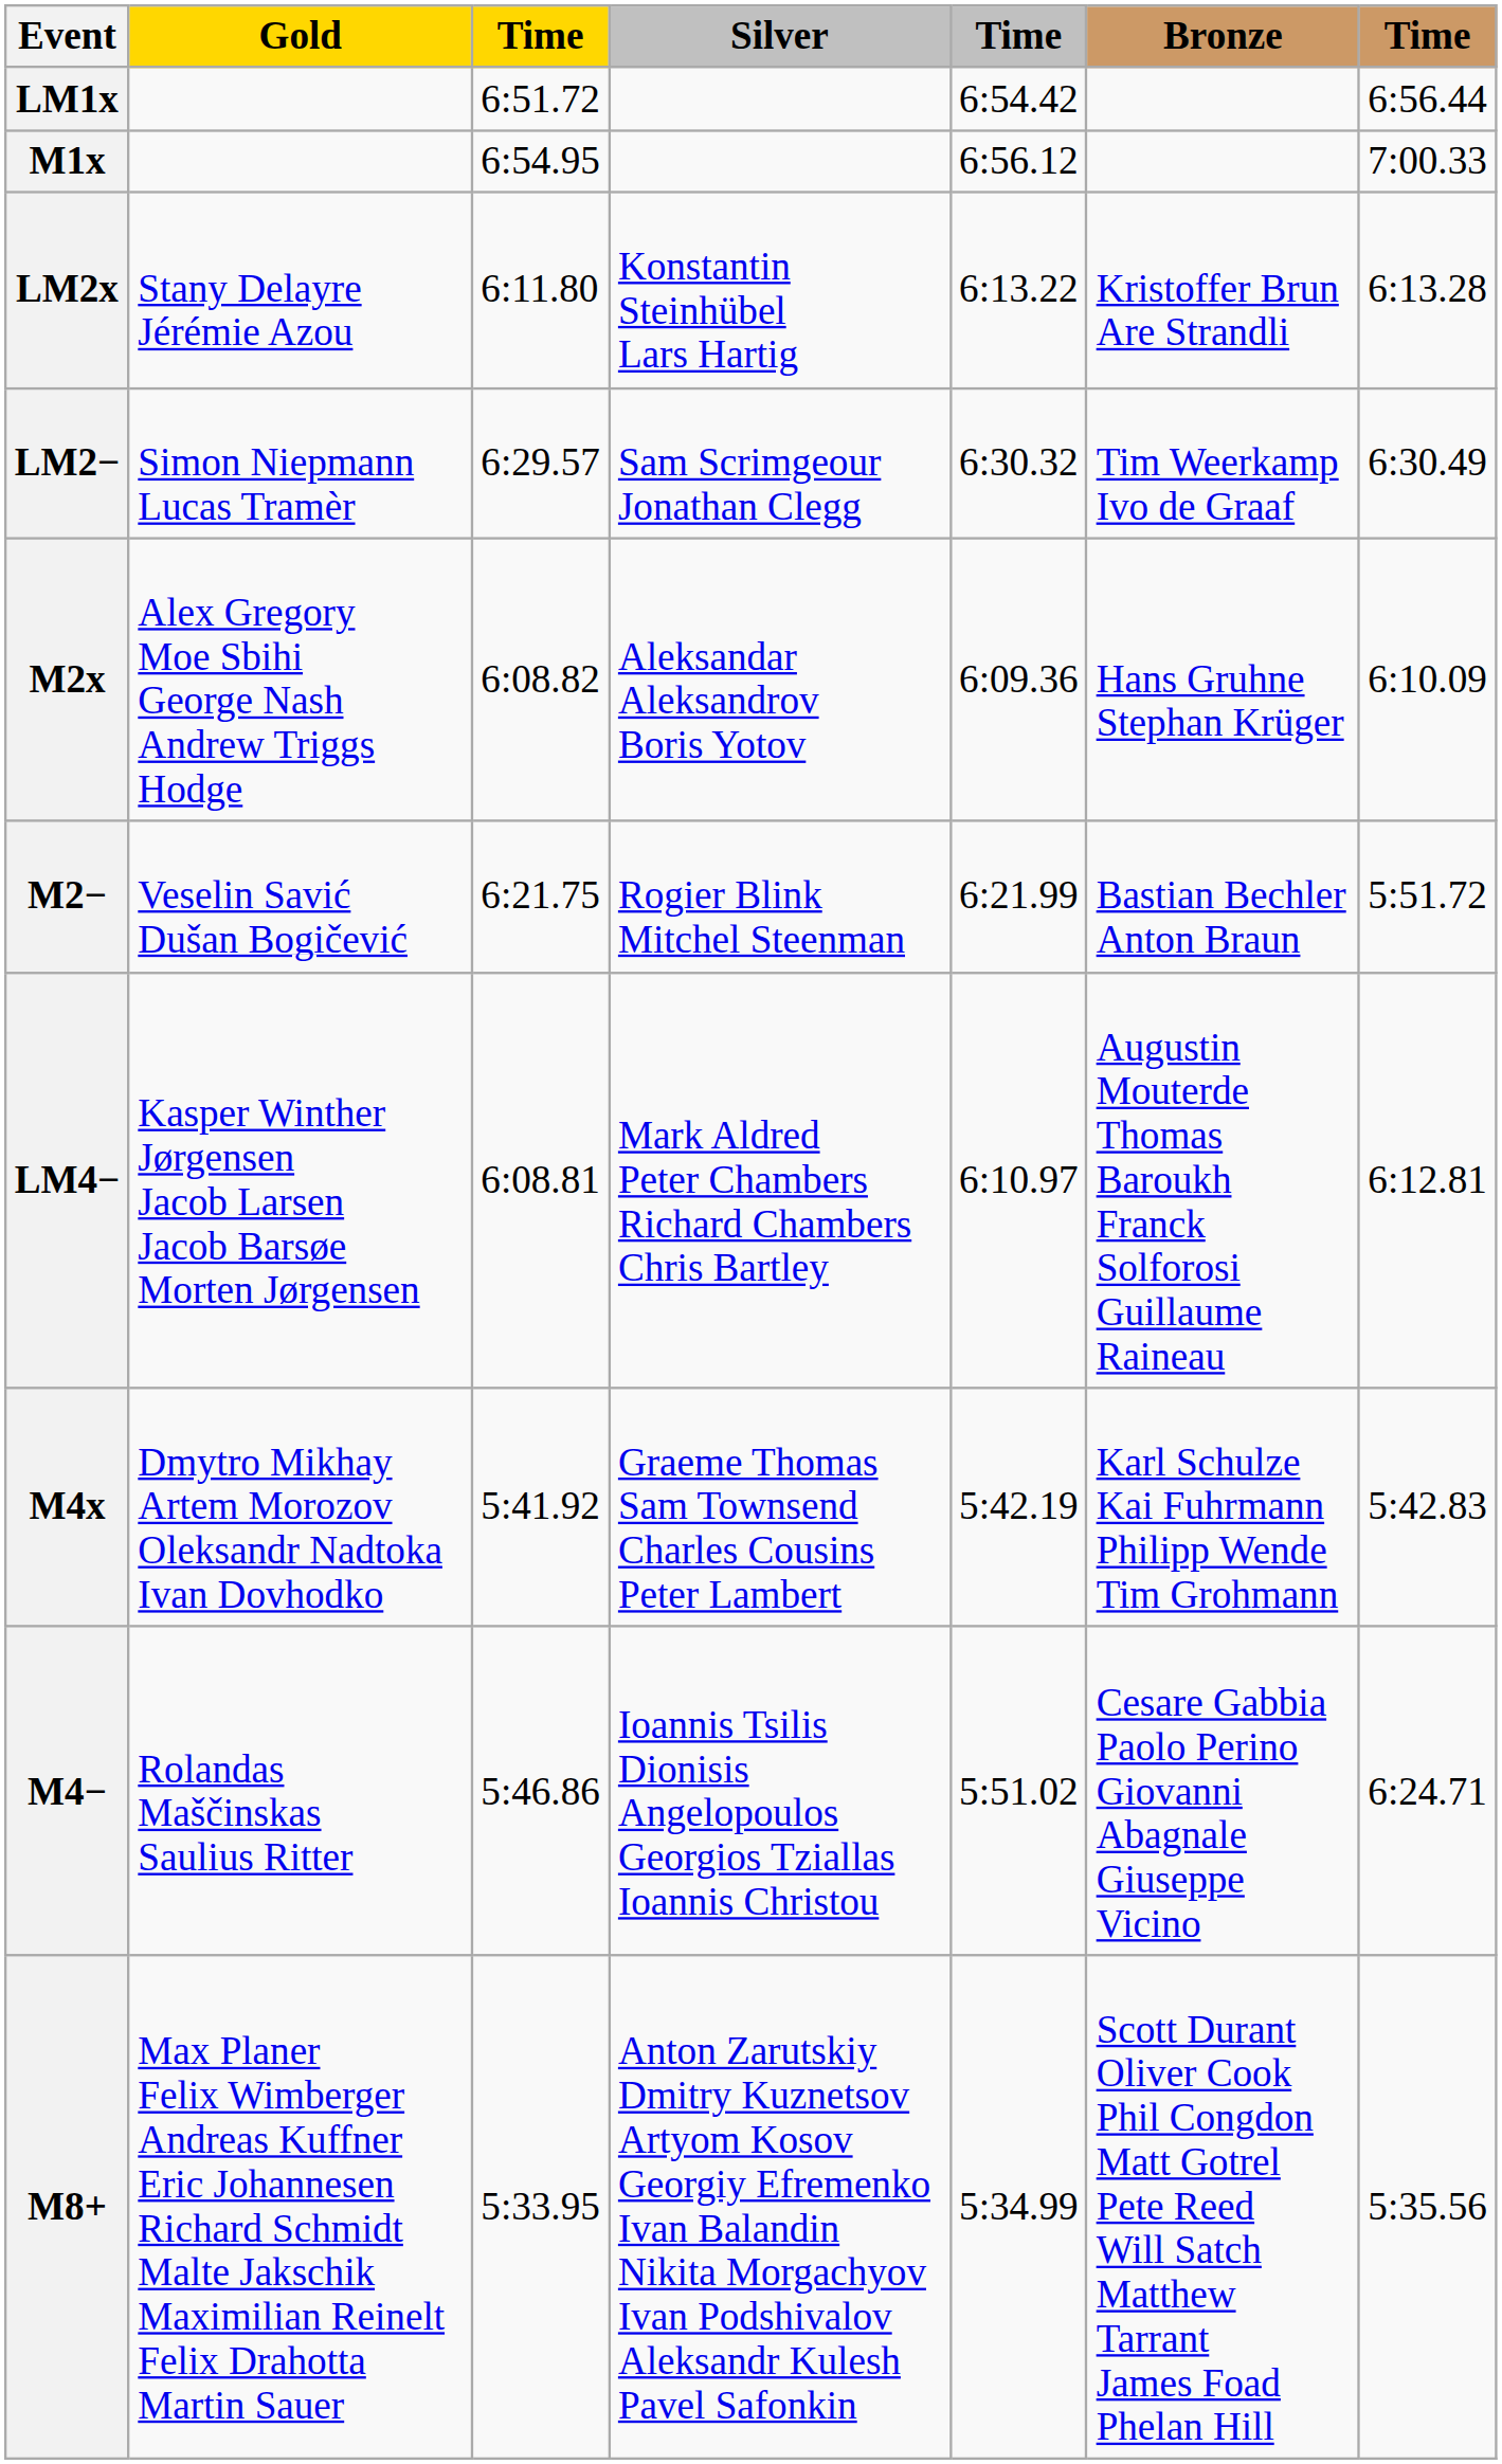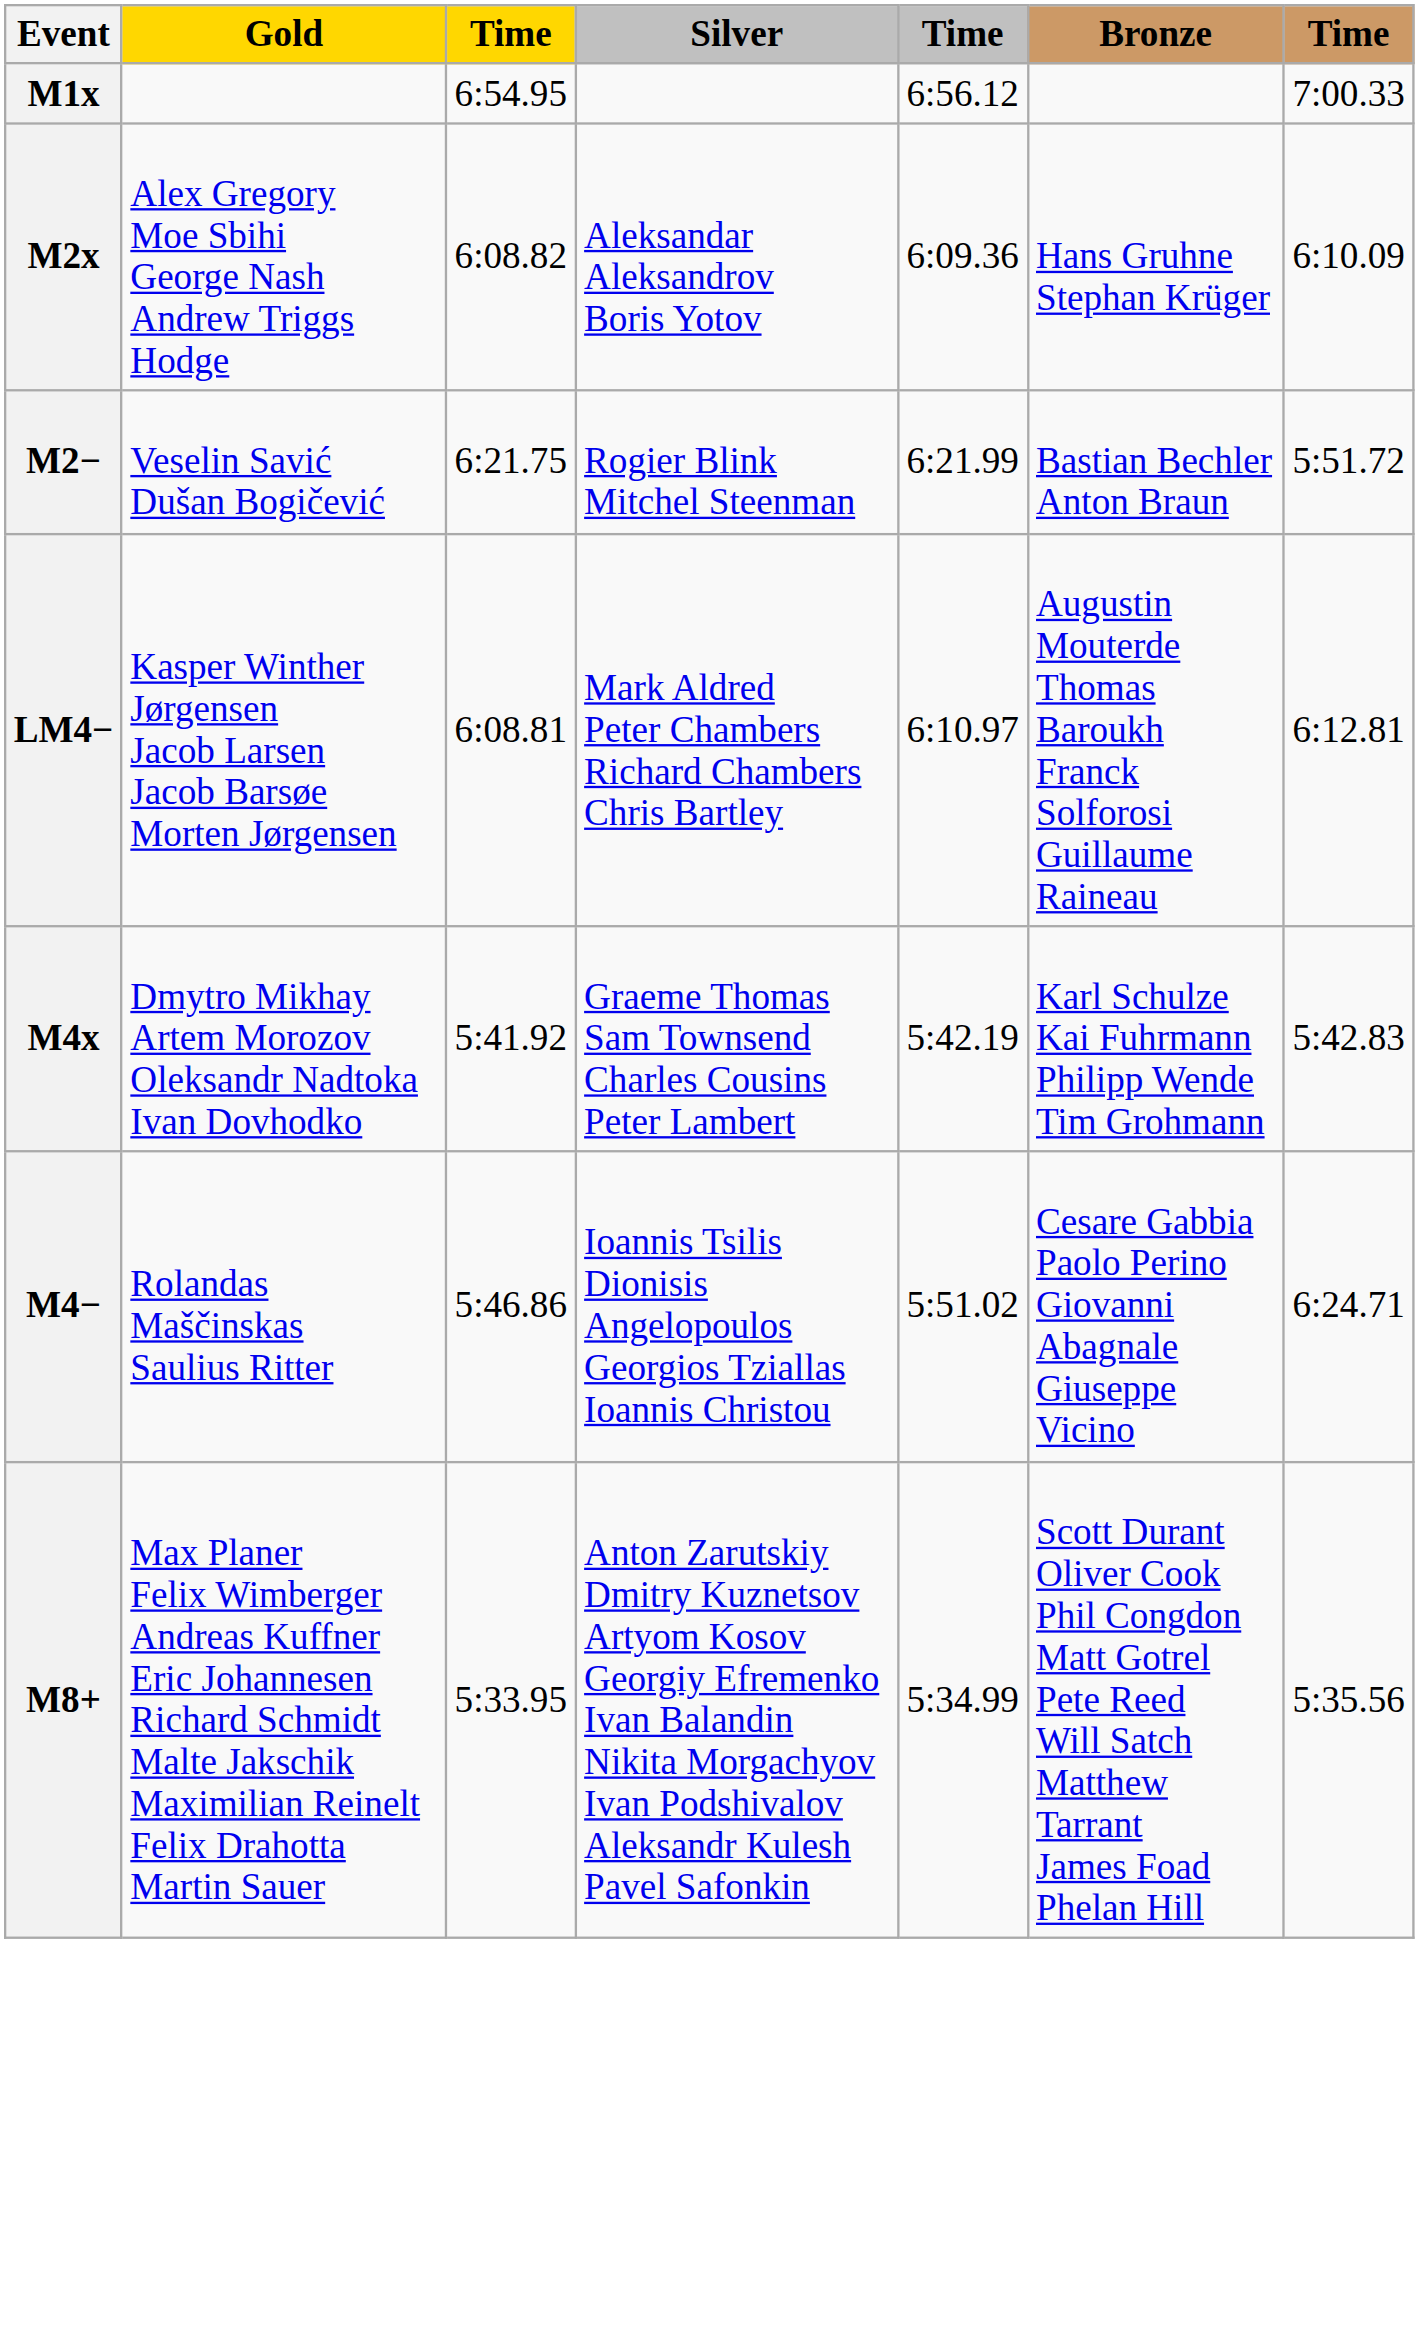- row: LM1x | 6:51.72 | 6:54.42 | 6:56.44
- row: LM2x | Stany Delayre Jérémie Azou | 6:11.80 | Konstantin Steinhübel Lars Hartig | 6:13.22 | Kristoffer Brun Are Strandli | 6:13.28
- row: LM2− | Simon Niepmann Lucas Tramèr | 6:29.57 | Sam Scrimgeour Jonathan Clegg | 6:30.32 | Tim Weerkamp Ivo de Graaf | 6:30.49
